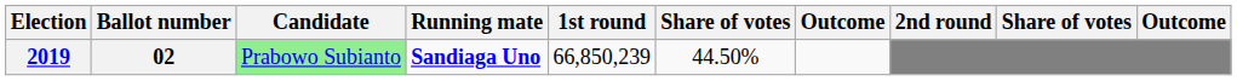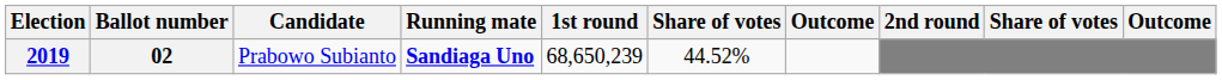2019 | Candidate: lightgreen background -> no background
2019 | 1st round: 66,850,239 -> 68,650,239
2019 | column 6: 44.50% -> 44.52%
